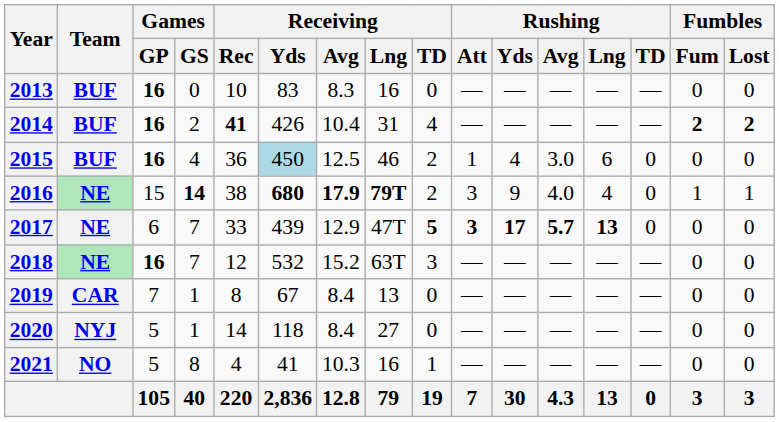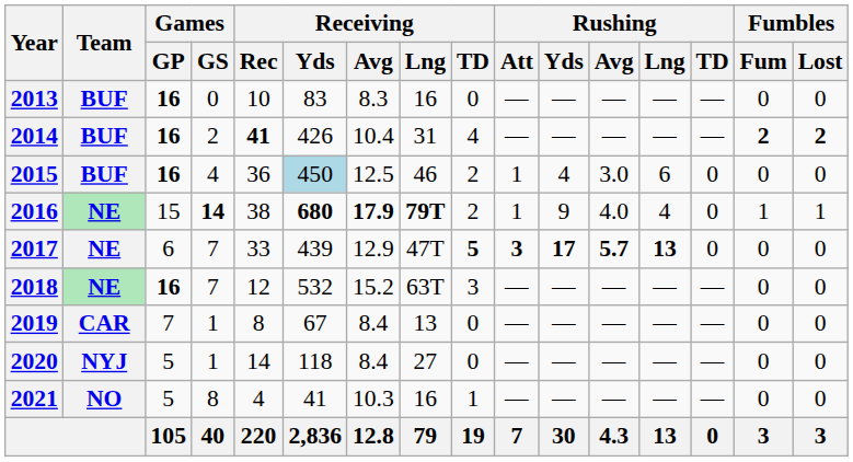2016 | Rushing / Att: 3 -> 1
